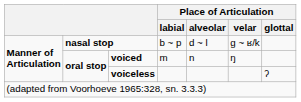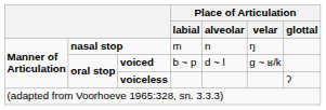nasal stop | Place of Articulation / labial: b ~ p -> m
nasal stop | Place of Articulation / alveolar: d ~ l -> n
nasal stop | Place of Articulation / velar: ɡ ~ ʁ/k -> ŋ
voiced | Place of Articulation / labial: m -> b ~ p
voiced | Place of Articulation / alveolar: n -> d ~ l
voiced | Place of Articulation / velar: ŋ -> ɡ ~ ʁ/k
